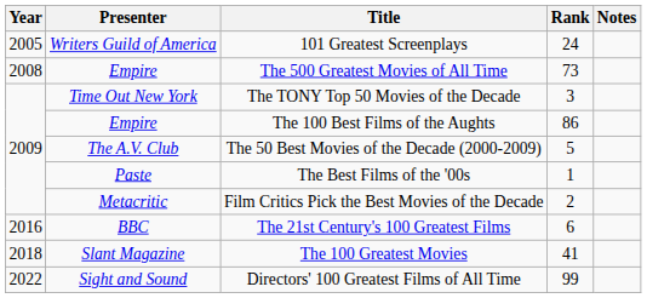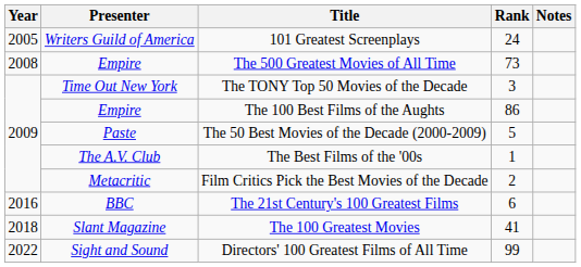The 50 Best Movies of the Decade (2000-2009) | Presenter: The A.V. Club -> Paste
The Best Films of the '00s | Presenter: Paste -> The A.V. Club
